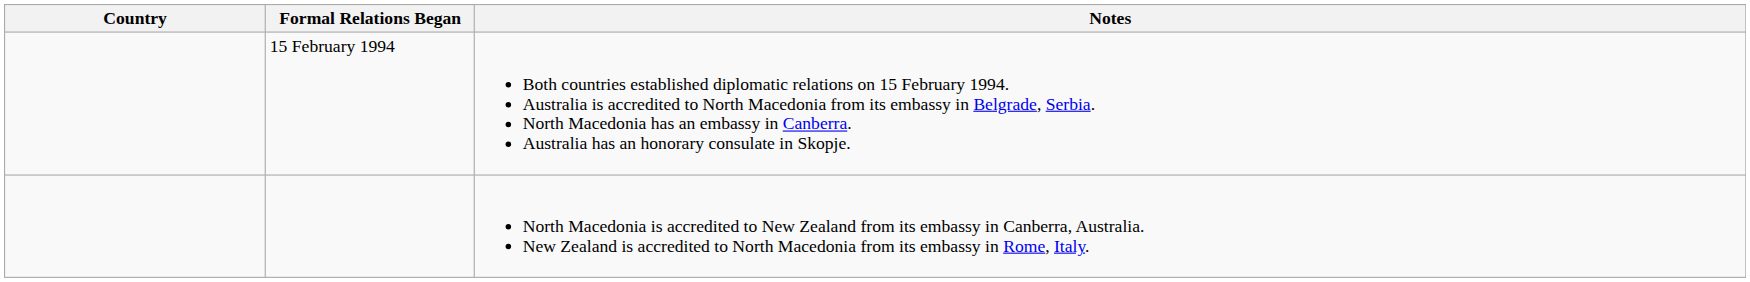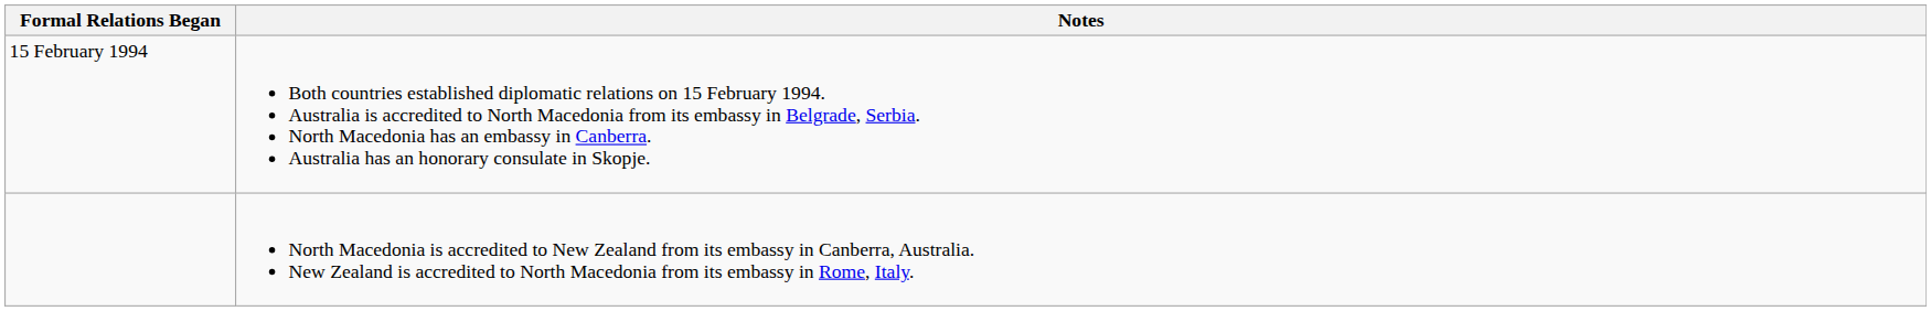- column: Country
